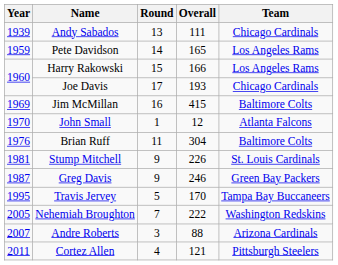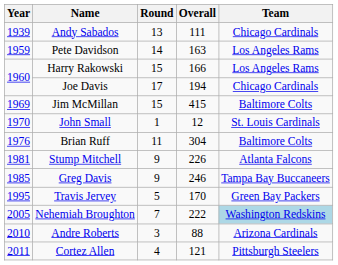Pete Davidson | Overall: 165 -> 163
Joe Davis | Overall: 193 -> 194
Jim McMillan | Round: 16 -> 15
John Small | Team: Atlanta Falcons -> St. Louis Cardinals
Stump Mitchell | Team: St. Louis Cardinals -> Atlanta Falcons
Greg Davis | Year: 1987 -> 1985
Greg Davis | Team: Green Bay Packers -> Tampa Bay Buccaneers
Travis Jervey | Team: Tampa Bay Buccaneers -> Green Bay Packers
Nehemiah Broughton | Team: no background -> lightblue background
Andre Roberts | Year: 2007 -> 2010
